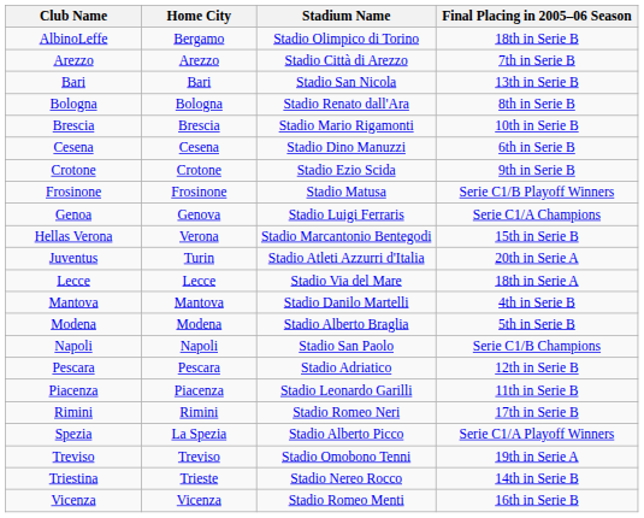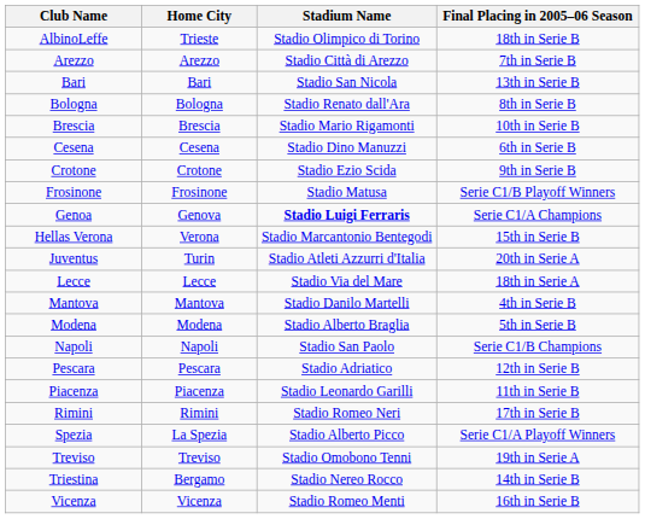AlbinoLeffe | Home City: Bergamo -> Trieste
Genoa | Stadium Name: normal -> bold
Triestina | Home City: Trieste -> Bergamo
